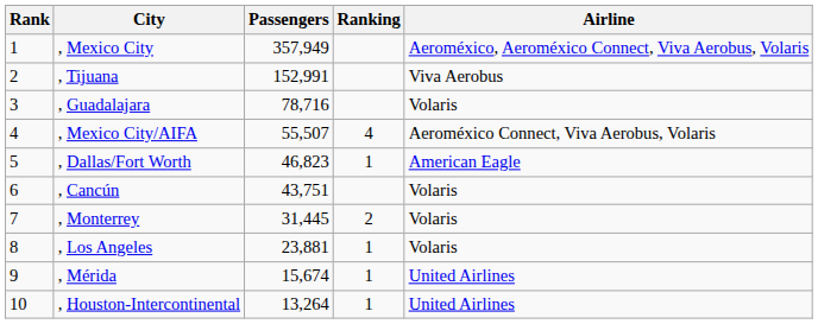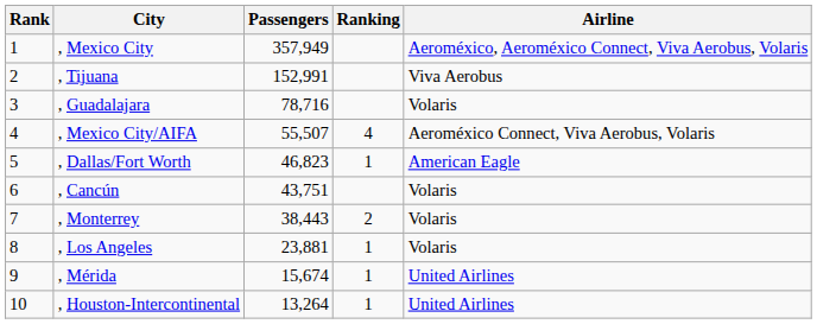, Monterrey | Passengers: 31,445 -> 38,443
